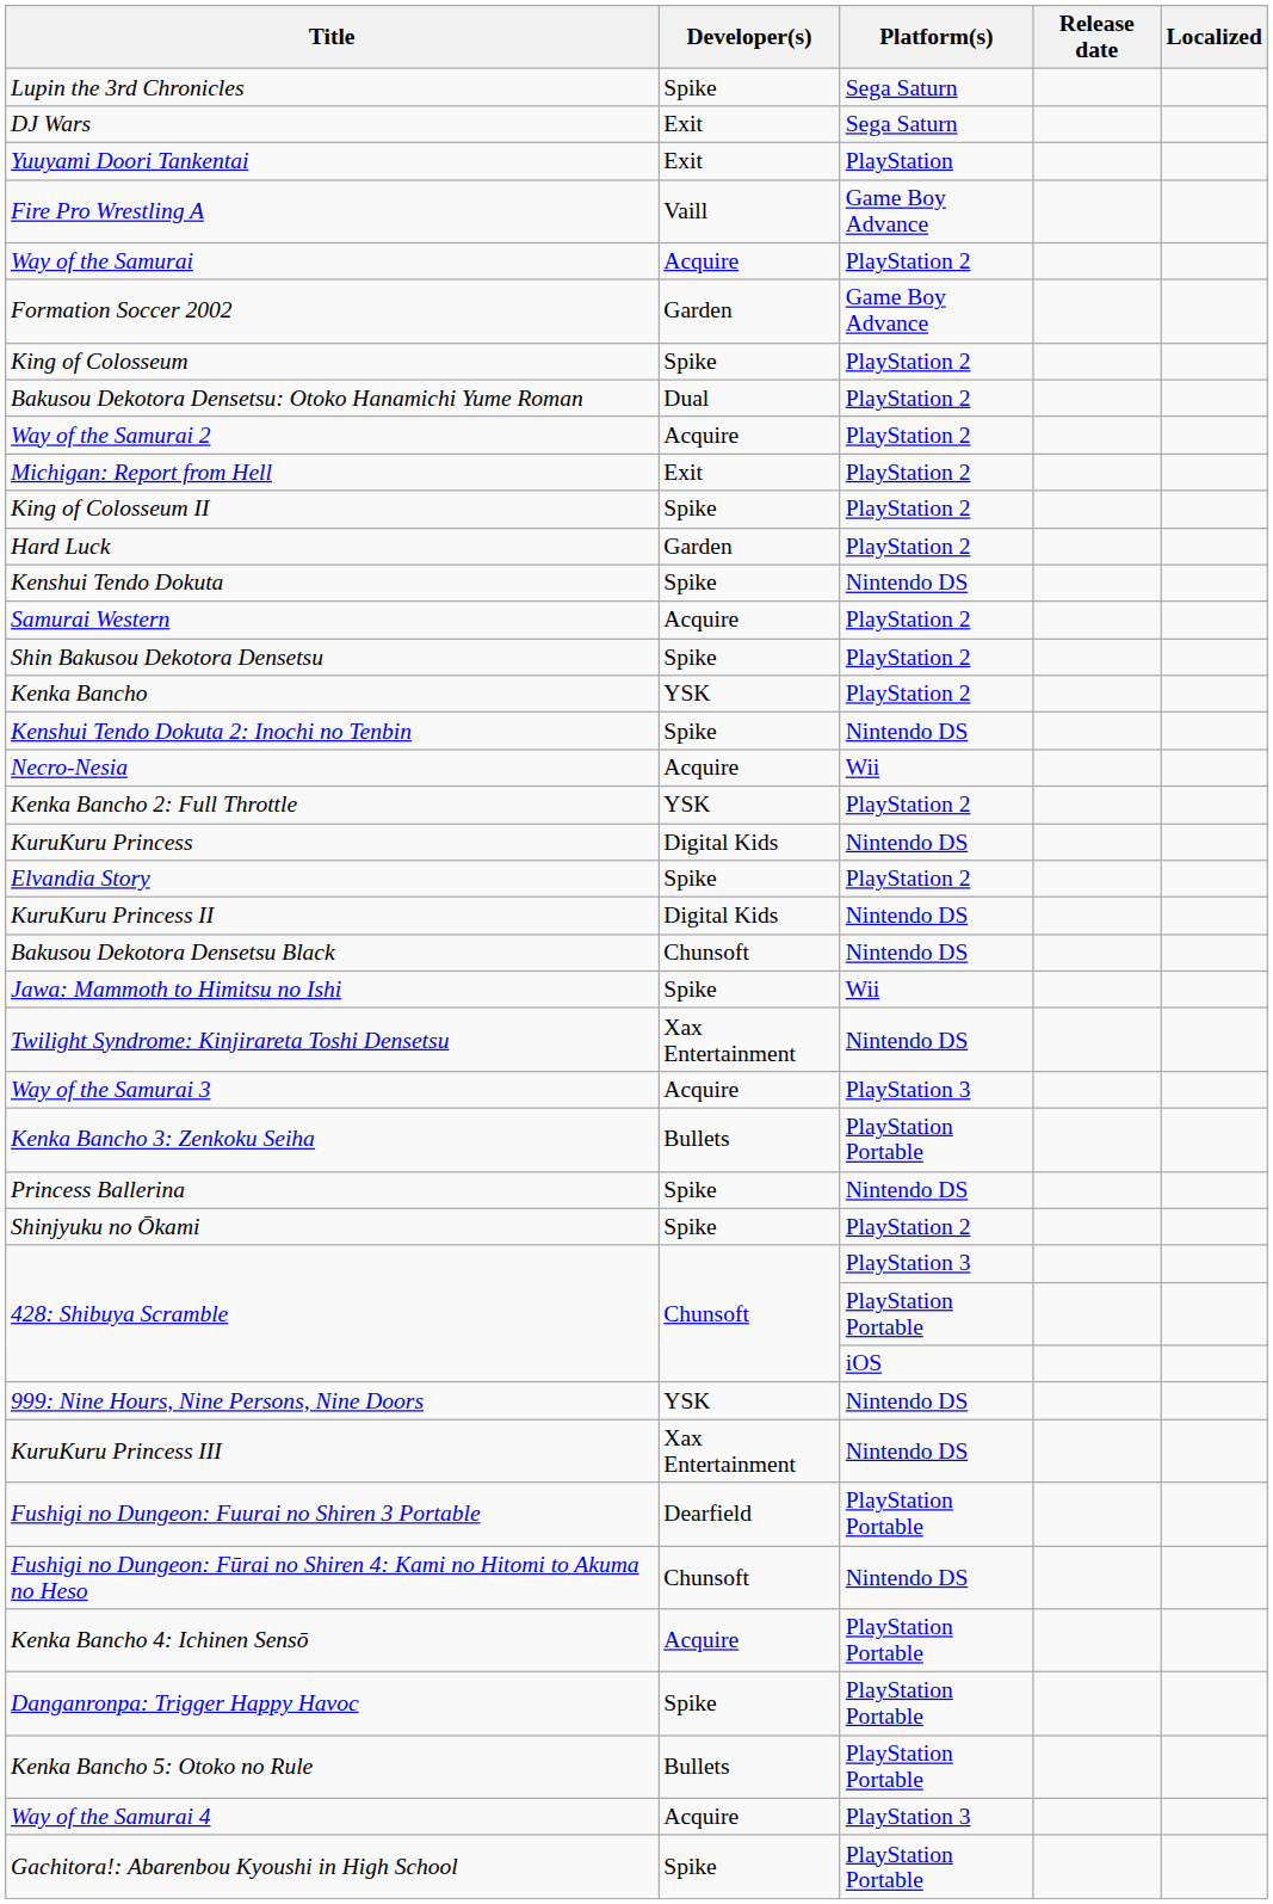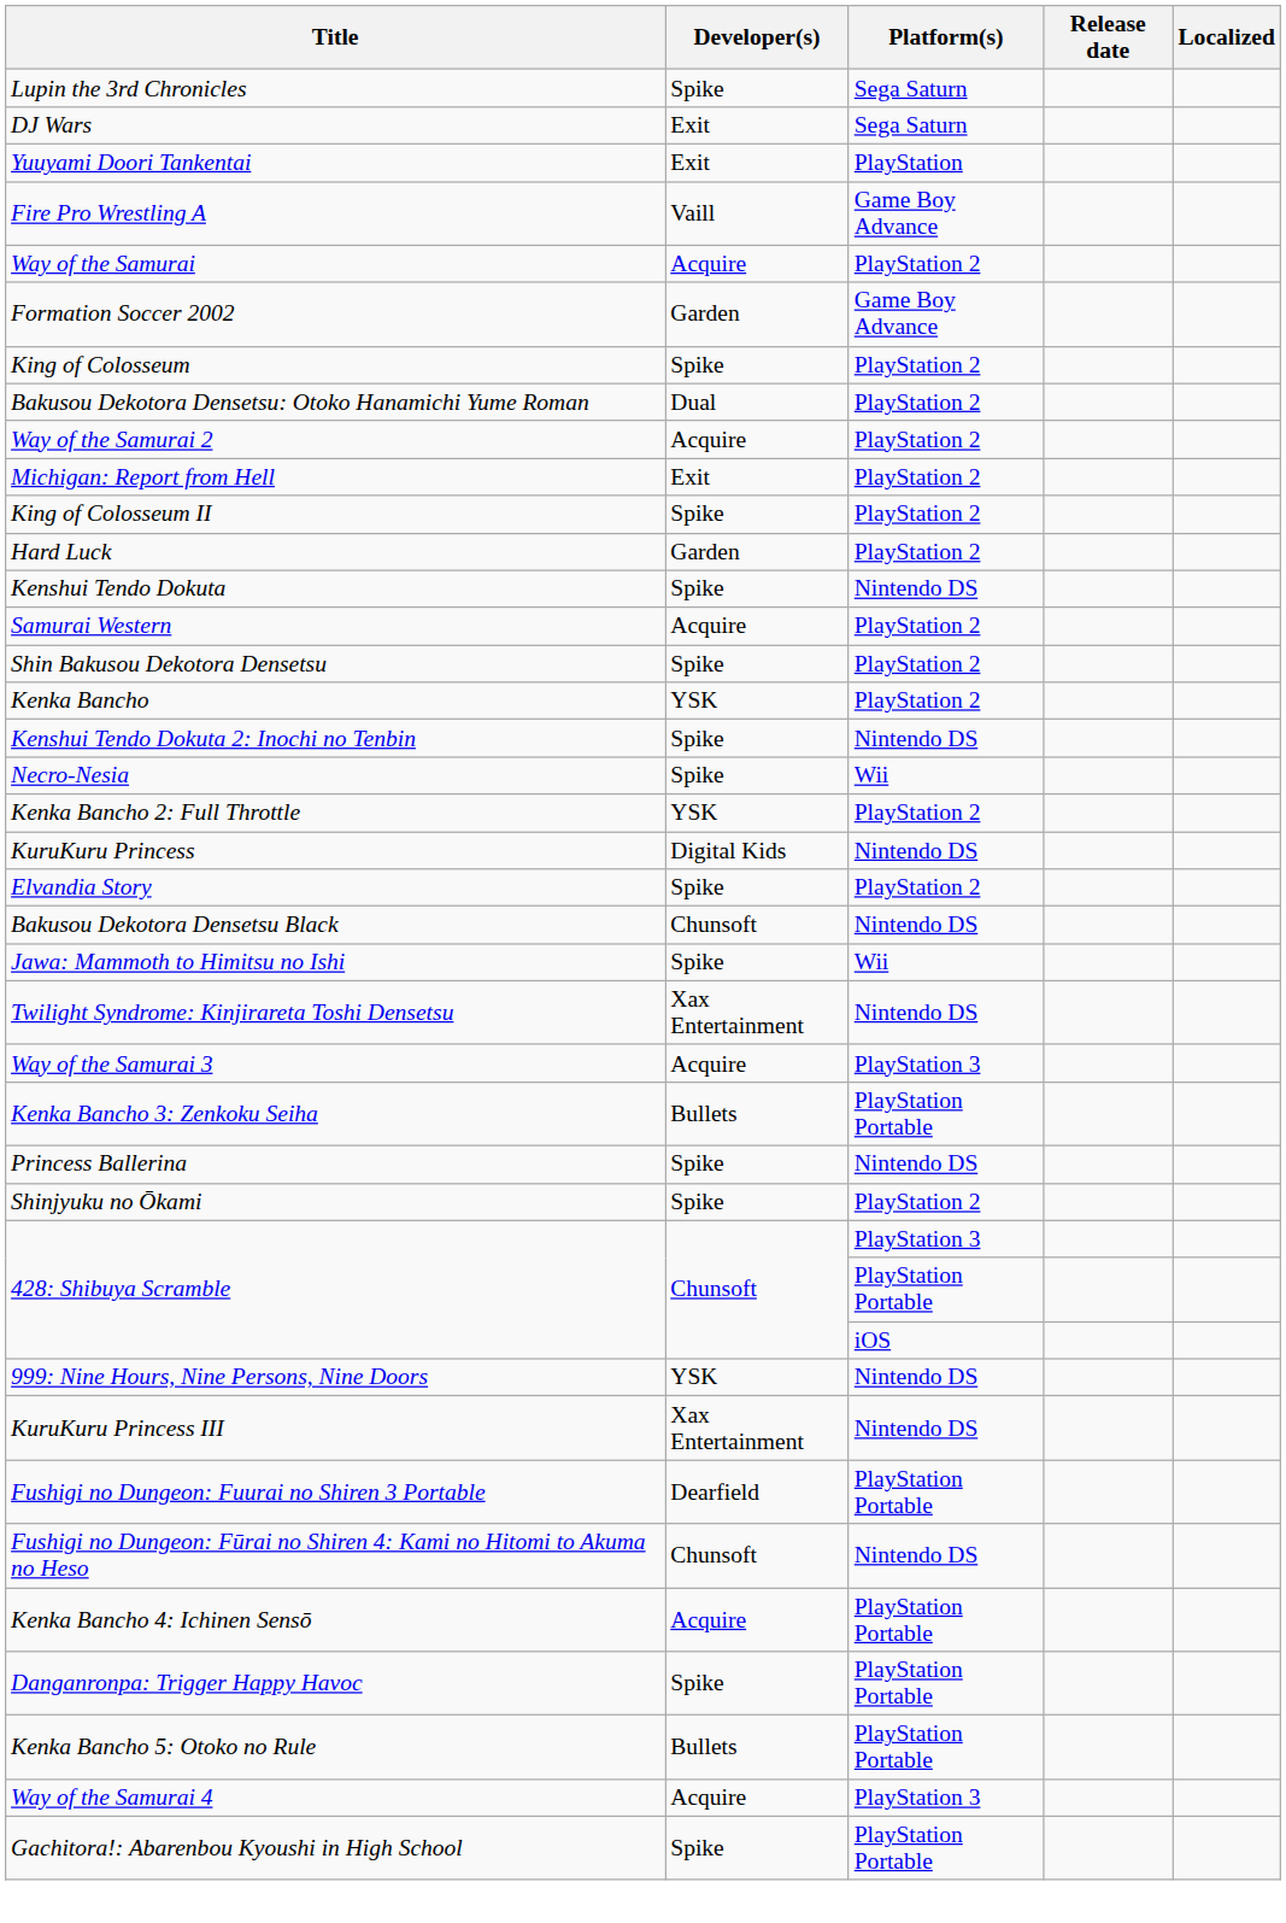Necro-Nesia | Developer(s): Acquire -> Spike
- row: KuruKuru Princess II | Digital Kids | Nintendo DS
